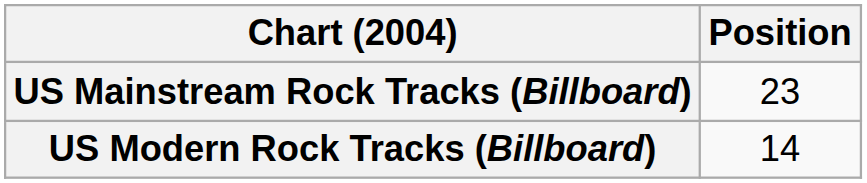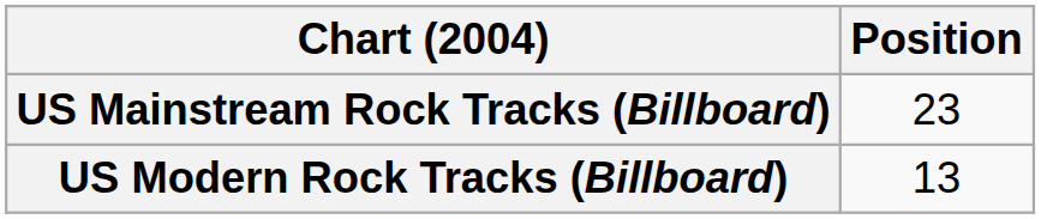US Modern Rock Tracks (Billboard) | Position: 14 -> 13
